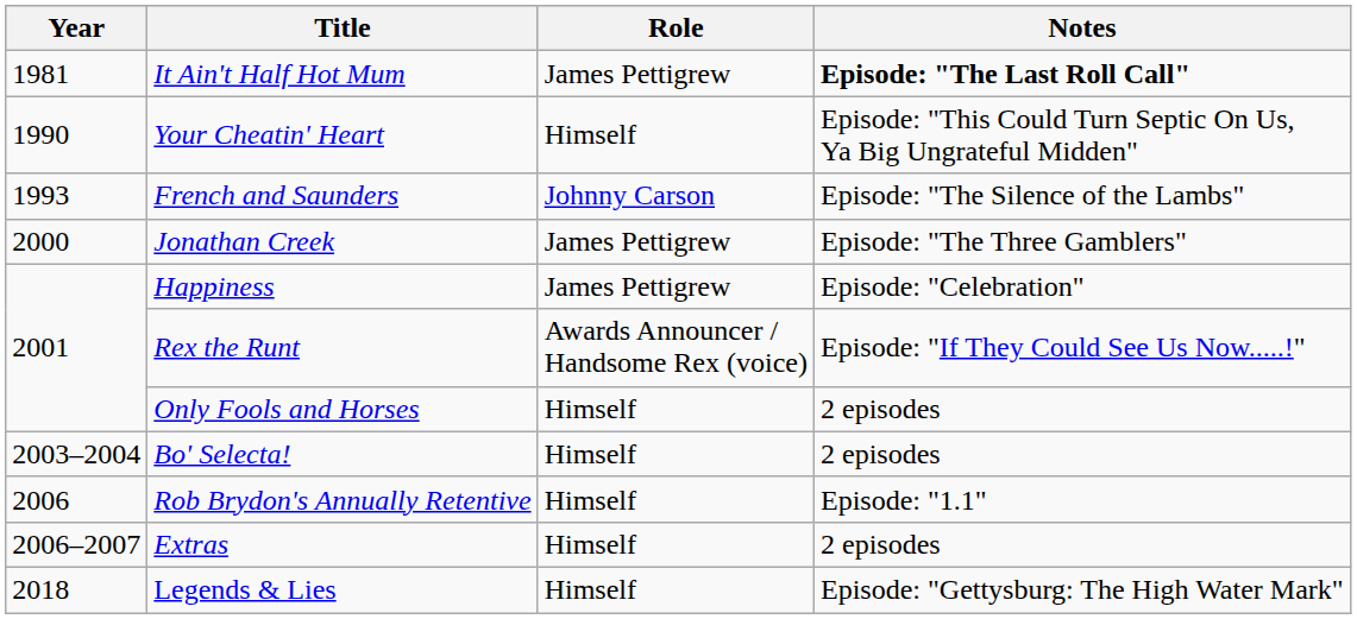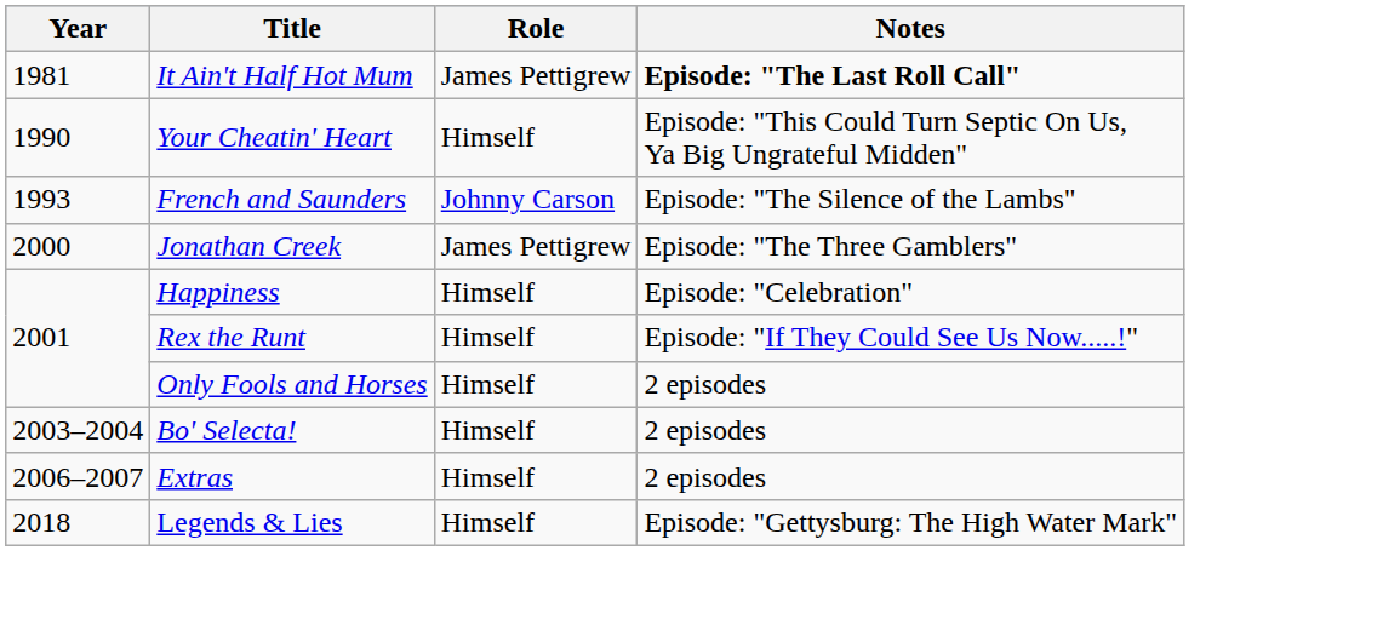Happiness | Role: James Pettigrew -> Himself
Rex the Runt | Role: Awards Announcer / Handsome Rex (voice) -> Himself
- row: 2006 | Rob Brydon's Annually Retentive | Himself | Episode: "1.1"
